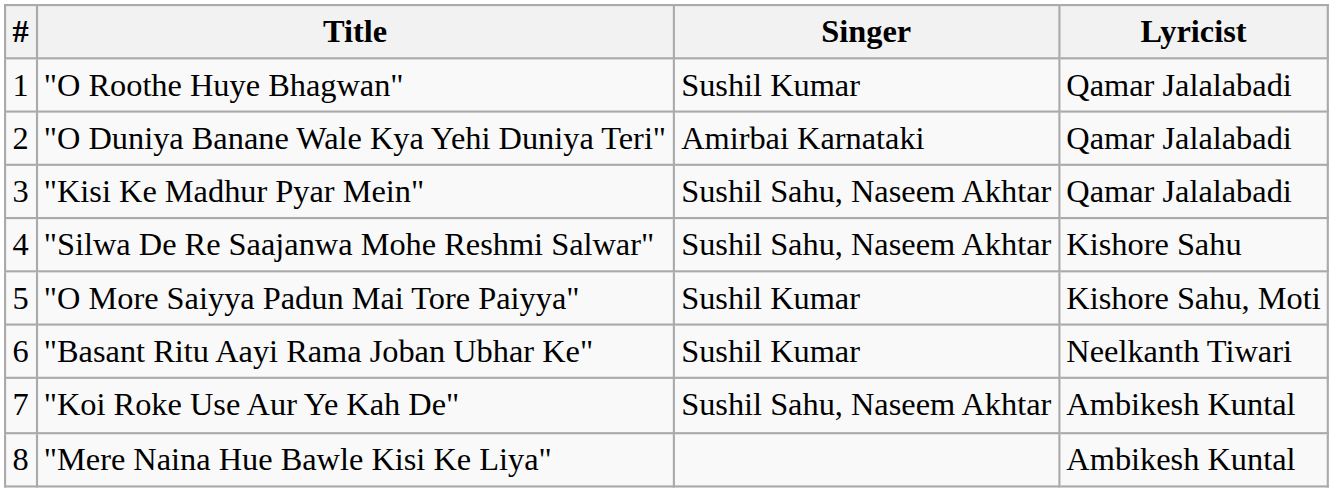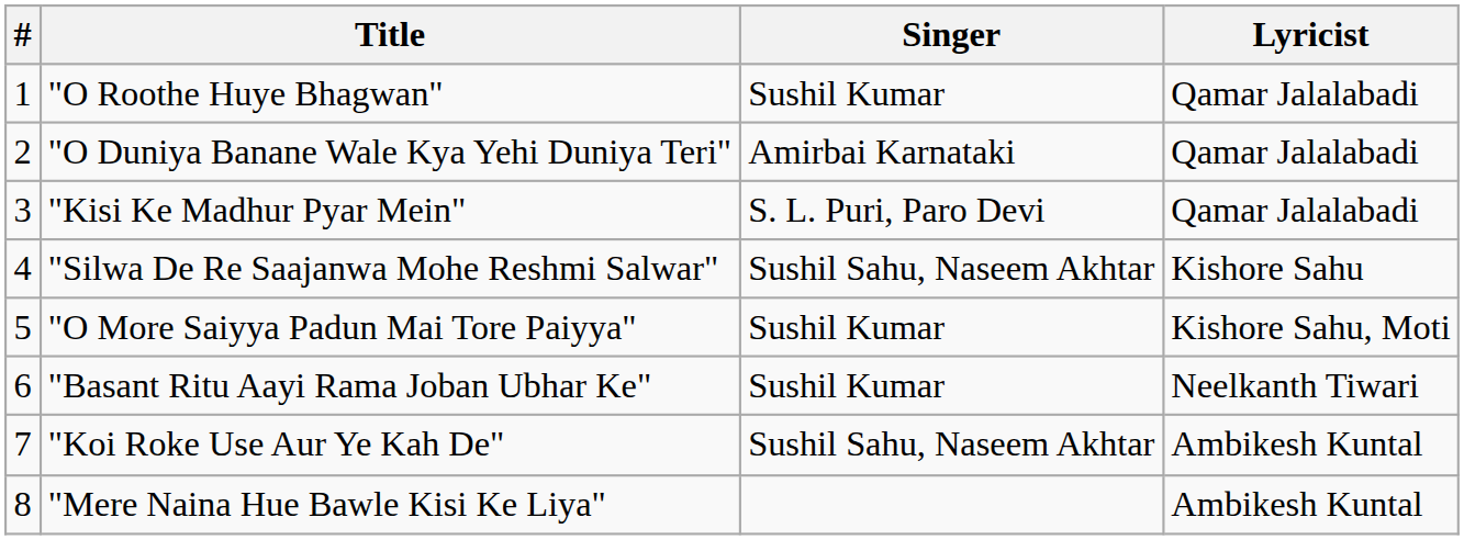"Kisi Ke Madhur Pyar Mein" | Singer: Sushil Sahu, Naseem Akhtar -> S. L. Puri, Paro Devi
